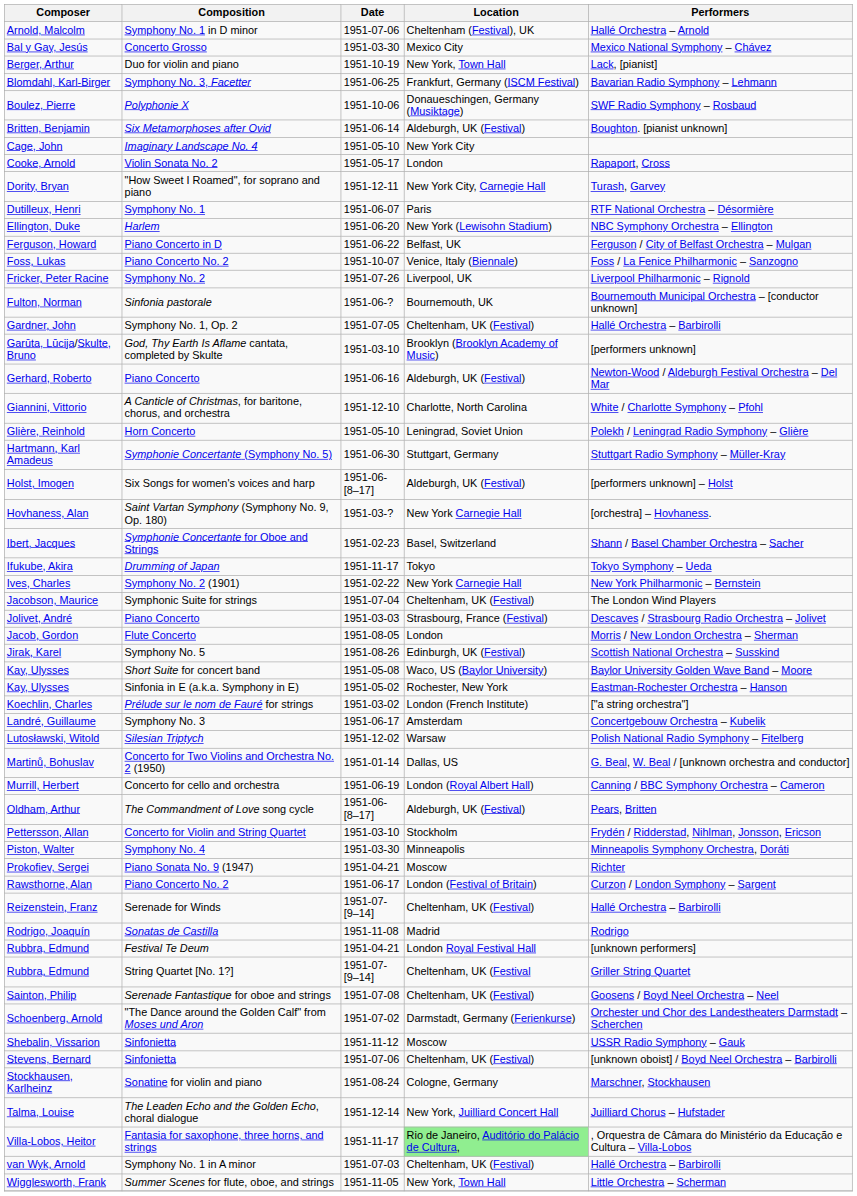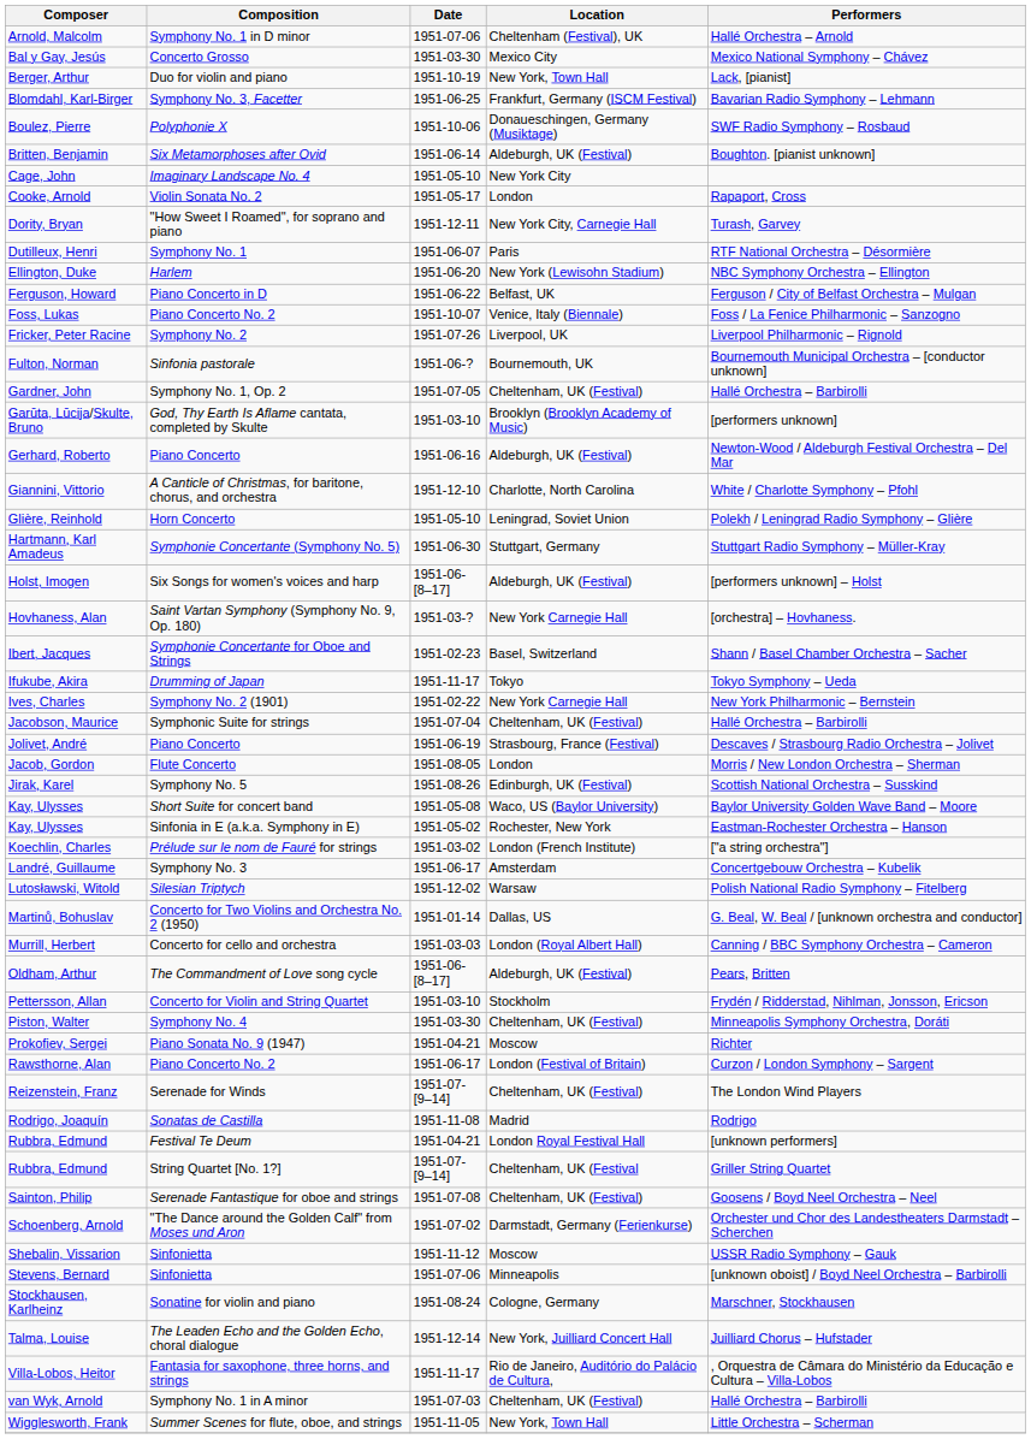Jacobson, Maurice | Performers: The London Wind Players -> Hallé Orchestra – Barbirolli
Jolivet, André | Date: 1951-03-03 -> 1951-06-19
Murrill, Herbert | Date: 1951-06-19 -> 1951-03-03
Piston, Walter | Location: Minneapolis -> Cheltenham, UK (Festival)
Reizenstein, Franz | Performers: Hallé Orchestra – Barbirolli -> The London Wind Players
Stevens, Bernard | Location: Cheltenham, UK (Festival) -> Minneapolis
Villa-Lobos, Heitor | Location: lightgreen background -> no background
